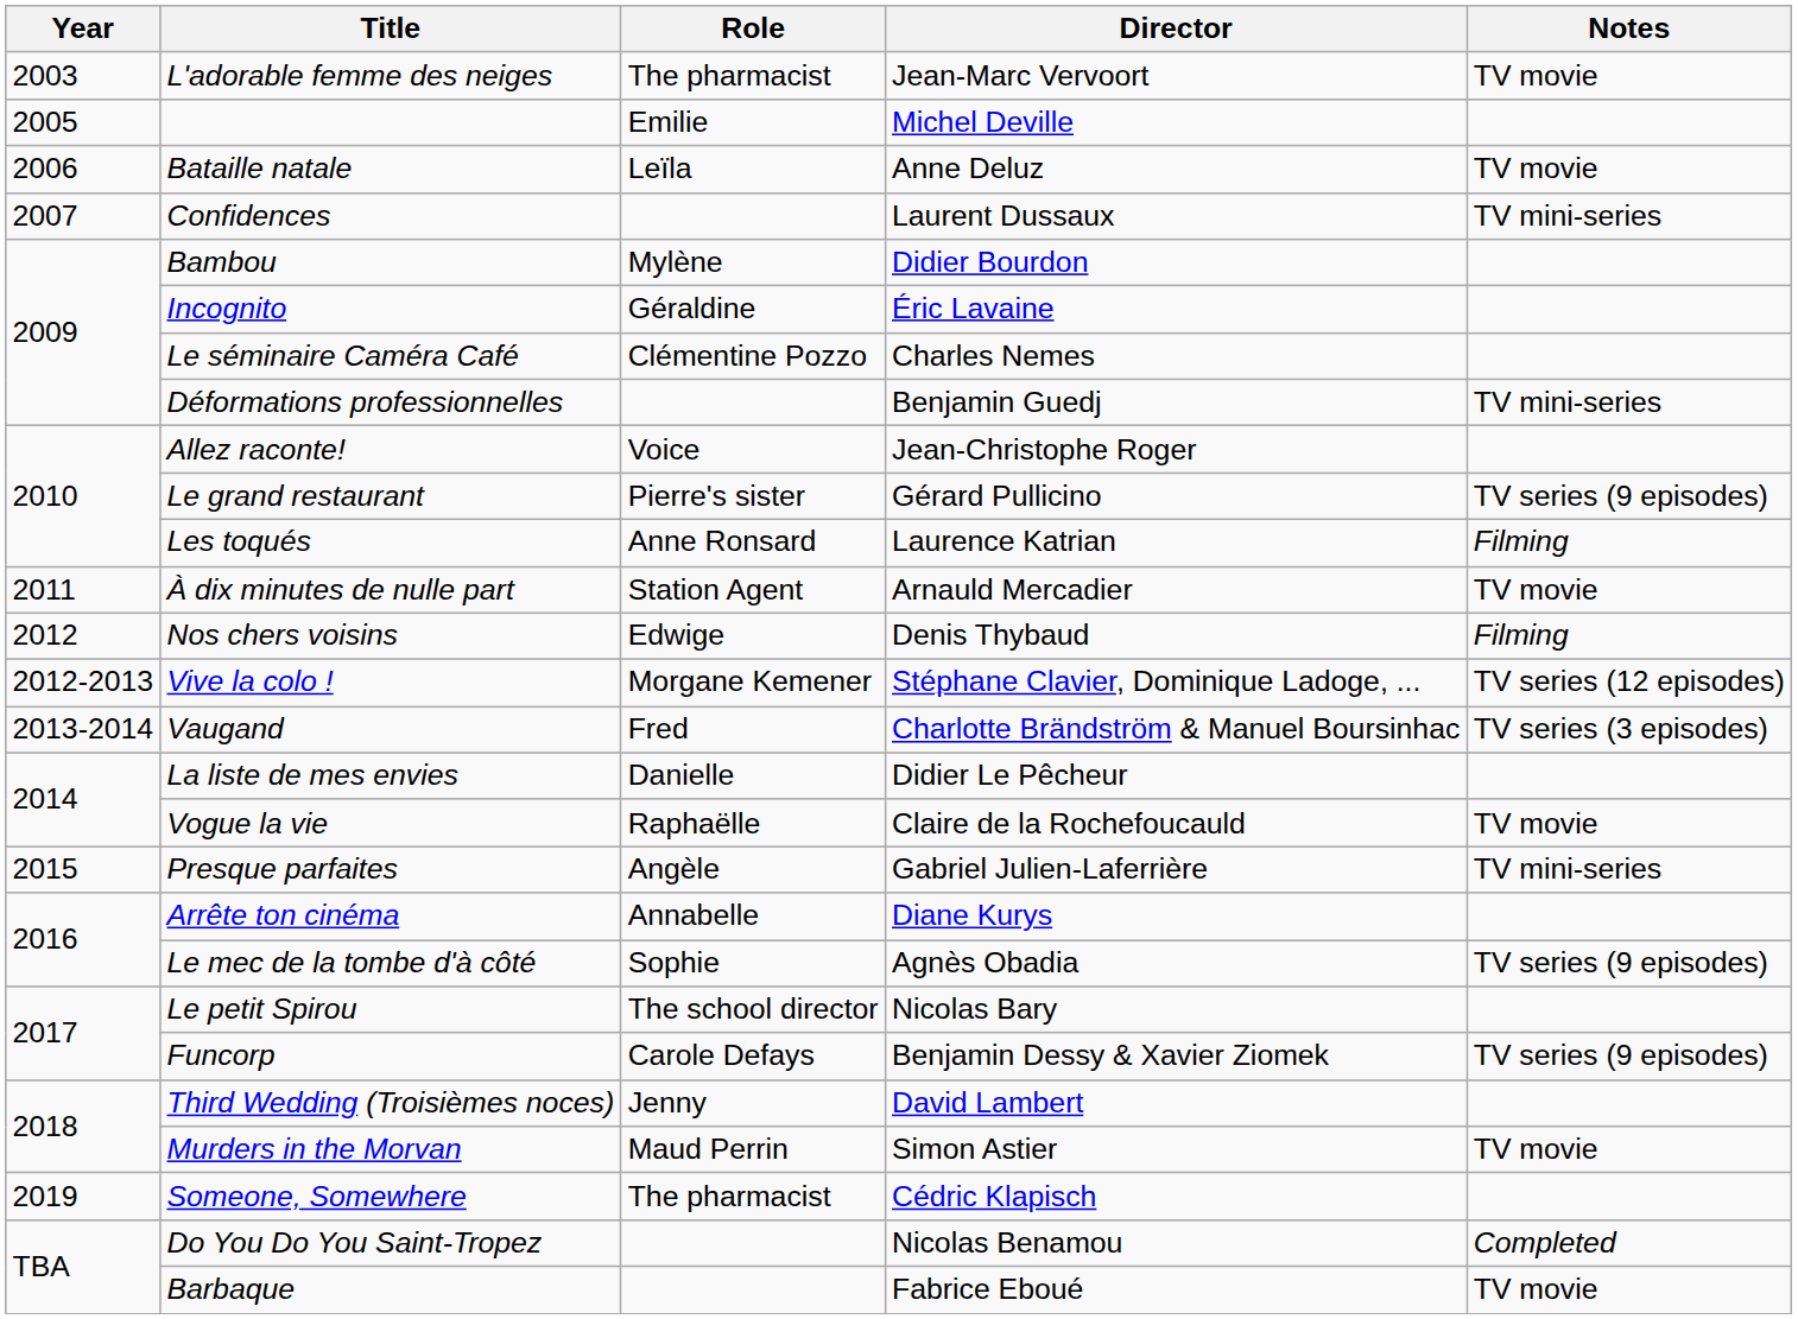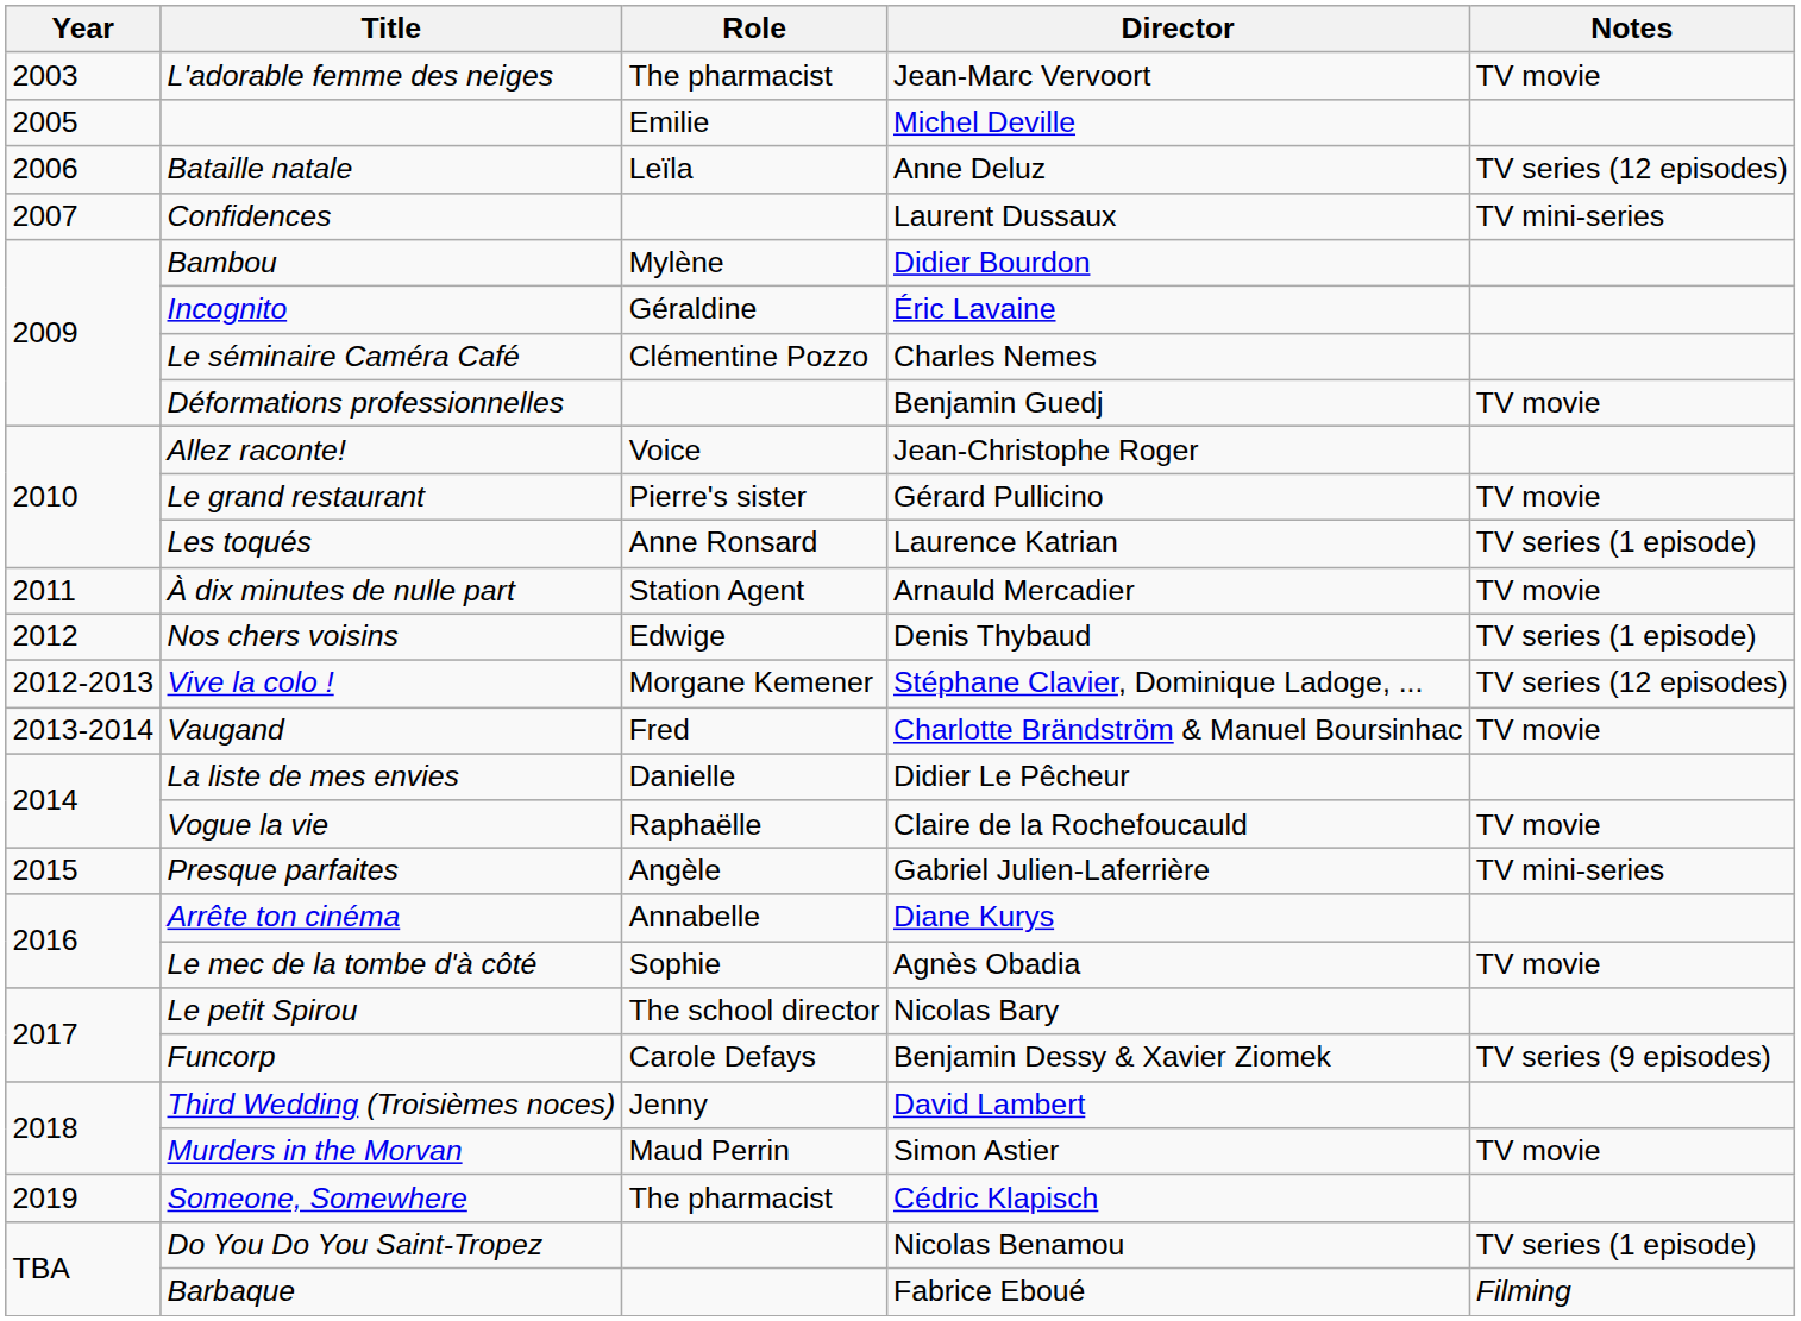Bataille natale | Notes: TV movie -> TV series (12 episodes)
Déformations professionnelles | Notes: TV mini-series -> TV movie
Le grand restaurant | Notes: TV series (9 episodes) -> TV movie
Les toqués | Notes: Filming -> TV series (1 episode)
Nos chers voisins | Notes: Filming -> TV series (1 episode)
Vaugand | Notes: TV series (3 episodes) -> TV movie
Le mec de la tombe d'à côté | Notes: TV series (9 episodes) -> TV movie
Do You Do You Saint-Tropez | Notes: Completed -> TV series (1 episode)
Barbaque | Notes: TV movie -> Filming
